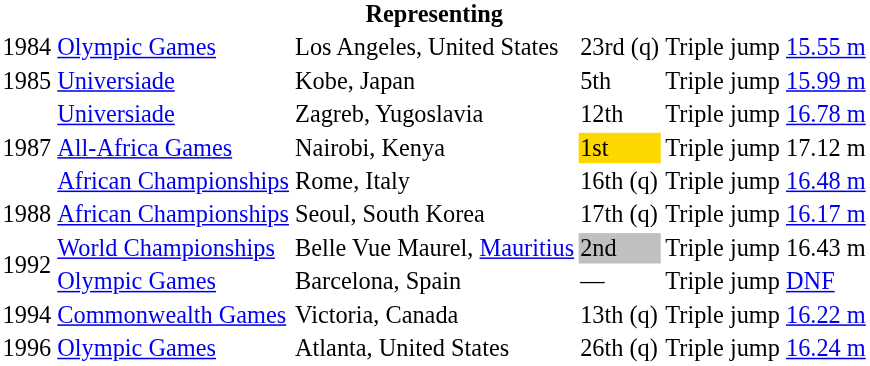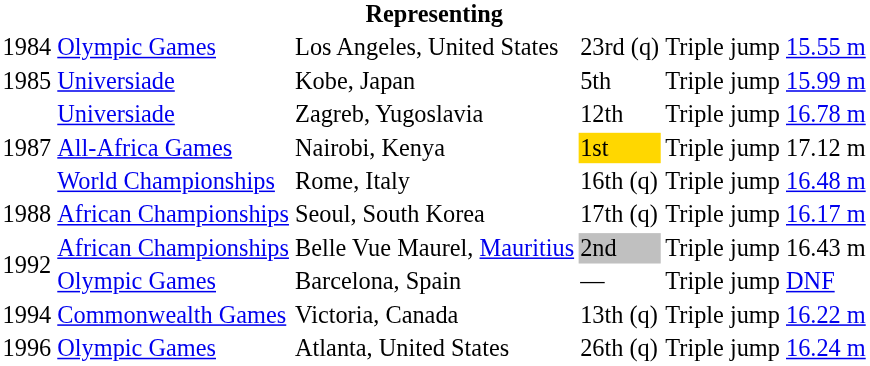Rome, Italy | column 2: African Championships -> World Championships
Belle Vue Maurel, Mauritius | column 2: World Championships -> African Championships
